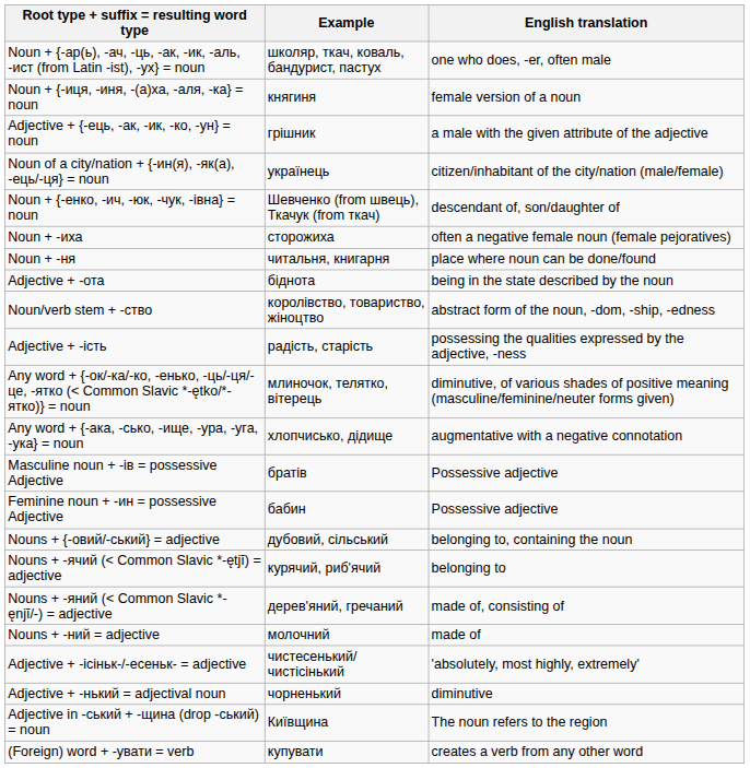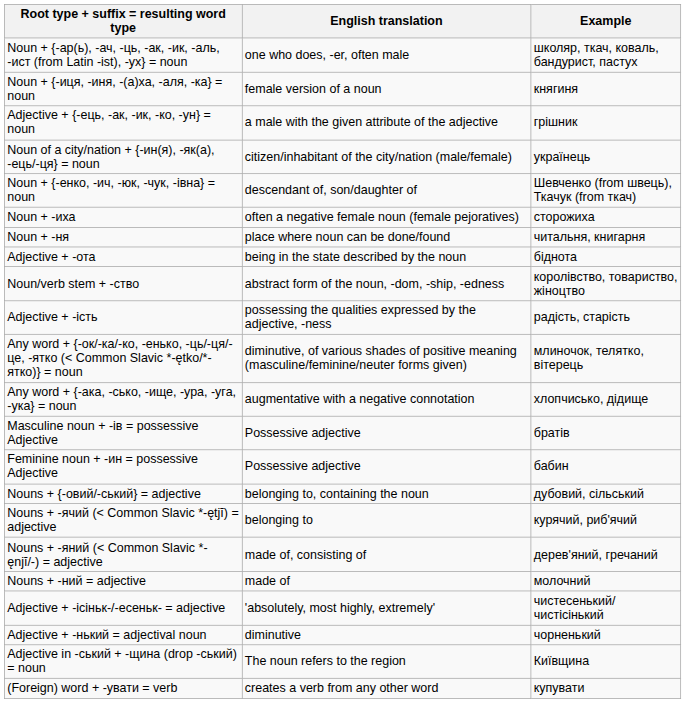columns swapped: English translation <-> Example
